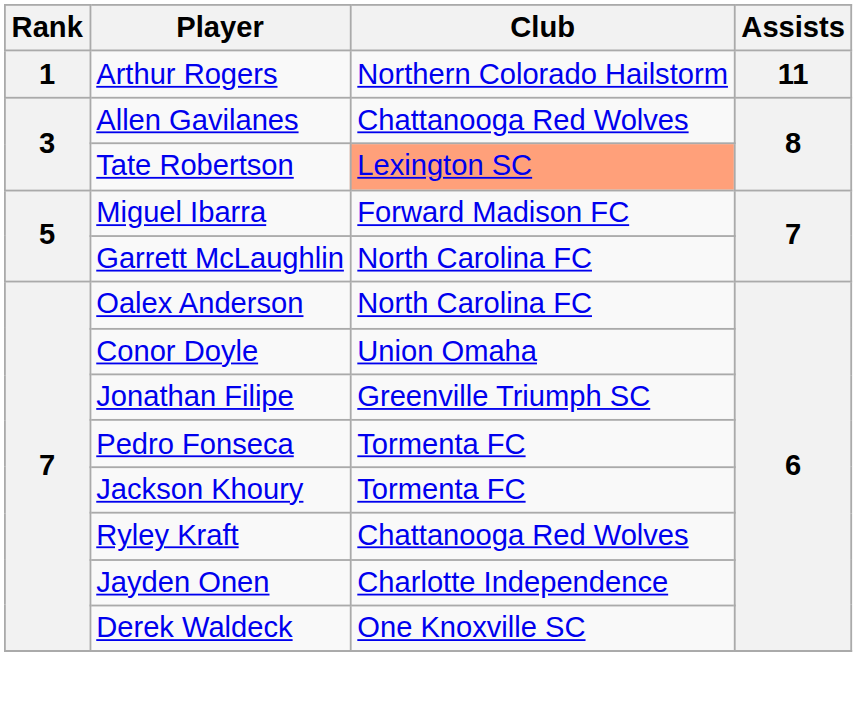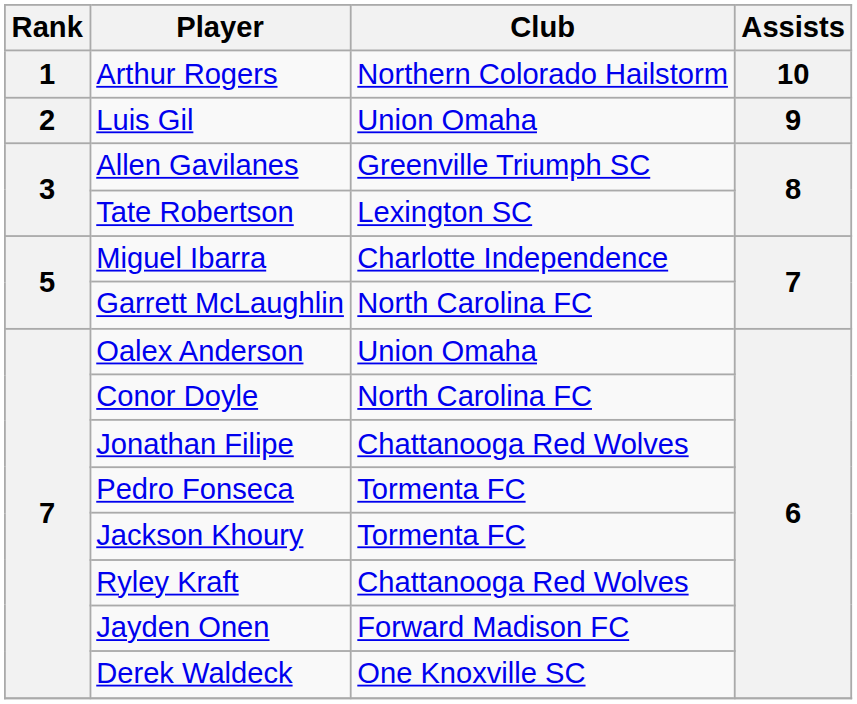Arthur Rogers | Assists: 11 -> 10
+ row: 2 | Luis Gil | Union Omaha | 9
Allen Gavilanes | Club: Chattanooga Red Wolves -> Greenville Triumph SC
Tate Robertson | Club: lightsalmon background -> no background
Miguel Ibarra | Club: Forward Madison FC -> Charlotte Independence
Oalex Anderson | Club: North Carolina FC -> Union Omaha
Conor Doyle | Club: Union Omaha -> North Carolina FC
Jonathan Filipe | Club: Greenville Triumph SC -> Chattanooga Red Wolves
Jayden Onen | Club: Charlotte Independence -> Forward Madison FC
